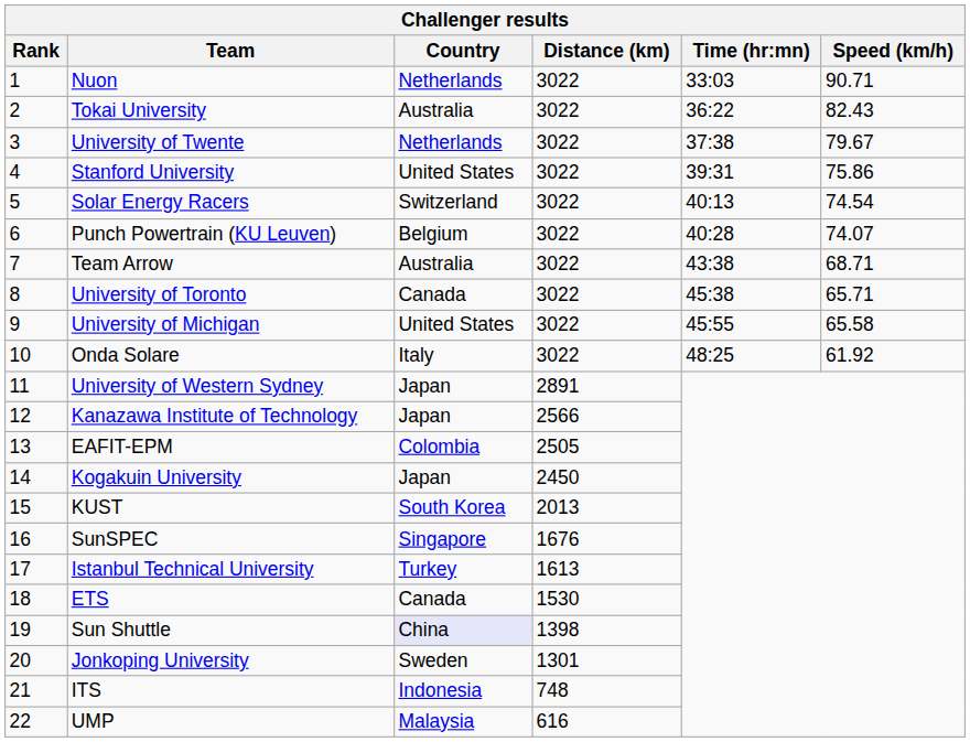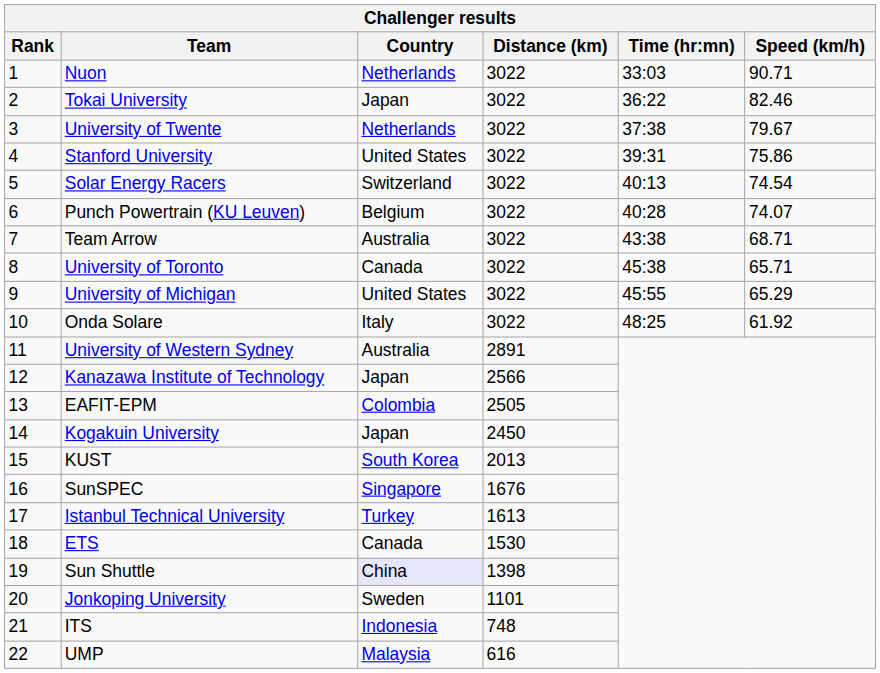Tokai University | Country: Australia -> Japan
Tokai University | Speed (km/h): 82.43 -> 82.46
University of Michigan | Speed (km/h): 65.58 -> 65.29
University of Western Sydney | Country: Japan -> Australia
Jonkoping University | Distance (km): 1301 -> 1101
